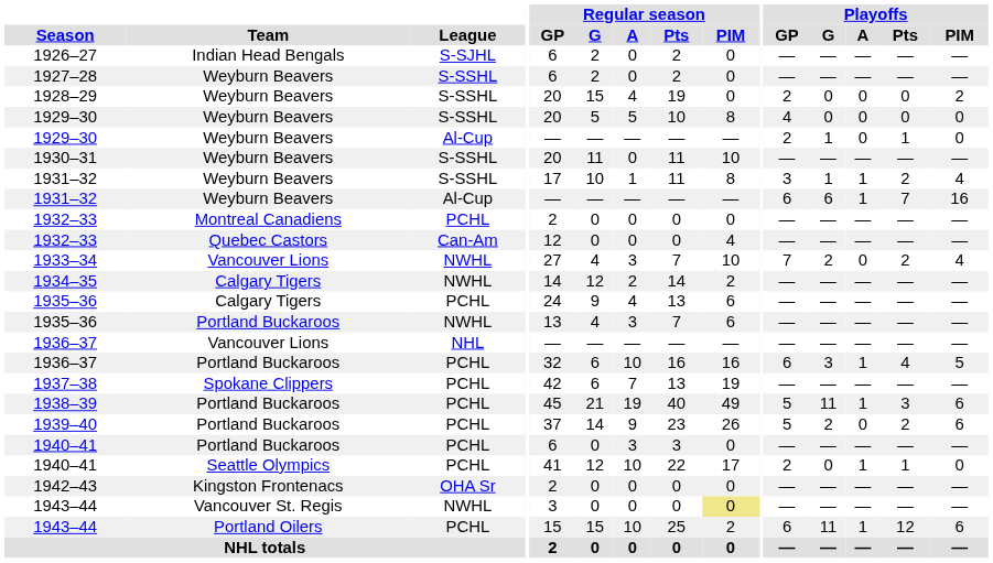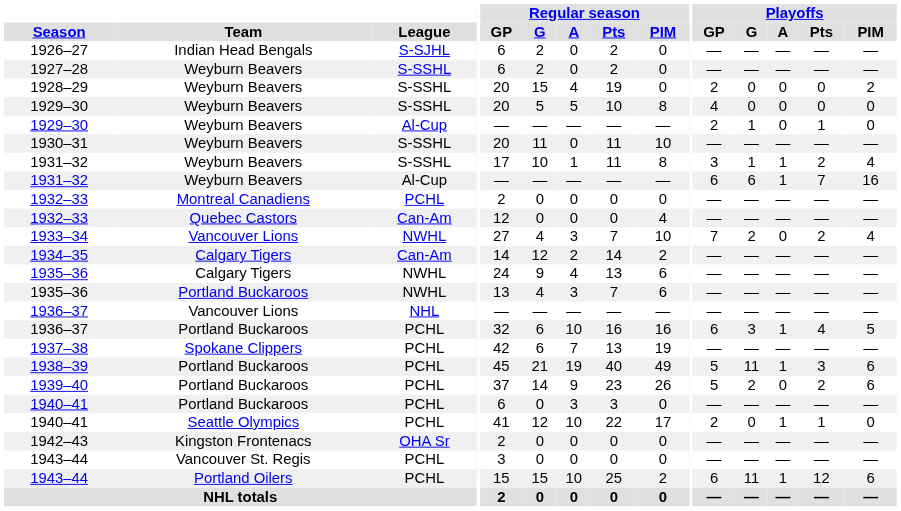1934–35 | League: NWHL -> Can-Am
1935–36 / Calgary Tigers | League: PCHL -> NWHL
1943–44 / Vancouver St. Regis | League: NWHL -> PCHL
1943–44 / Vancouver St. Regis | Regular season / PIM: khaki background -> no background
